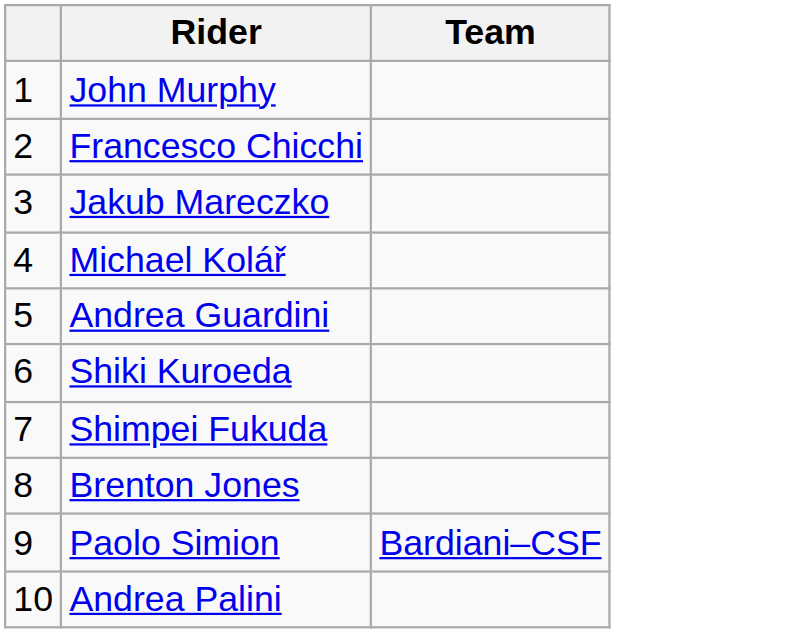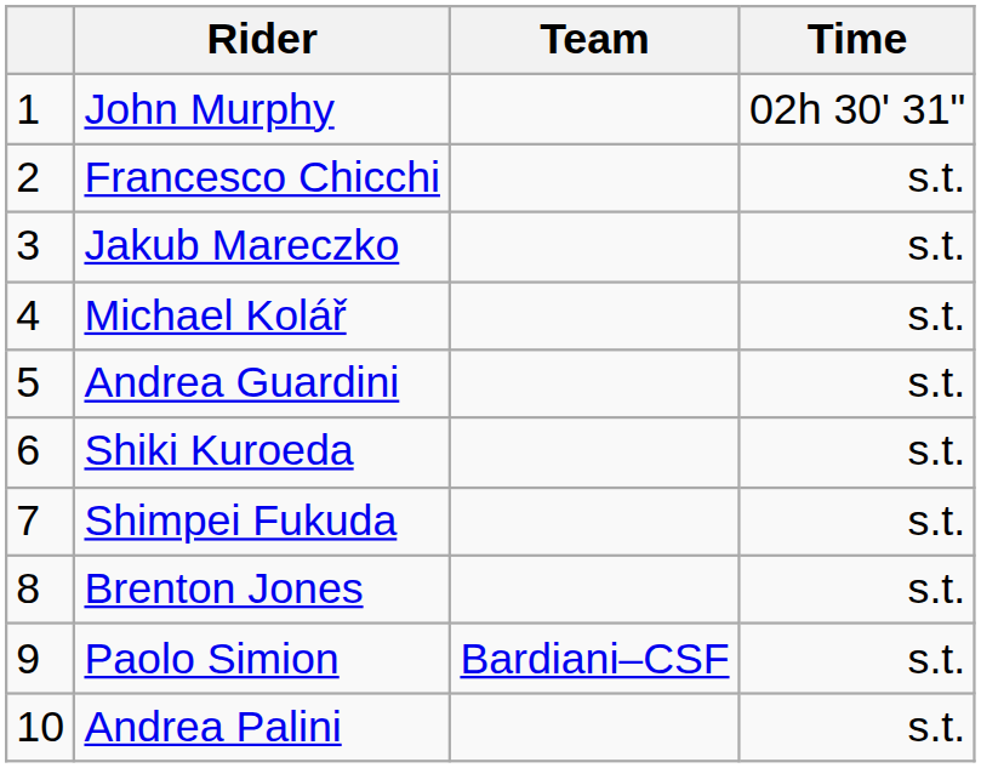+ column: Time | 02h 30' 31" | s.t. | s.t. | s.t. | s.t. | s.t. | s.t. | s.t. | s.t. | s.t.
